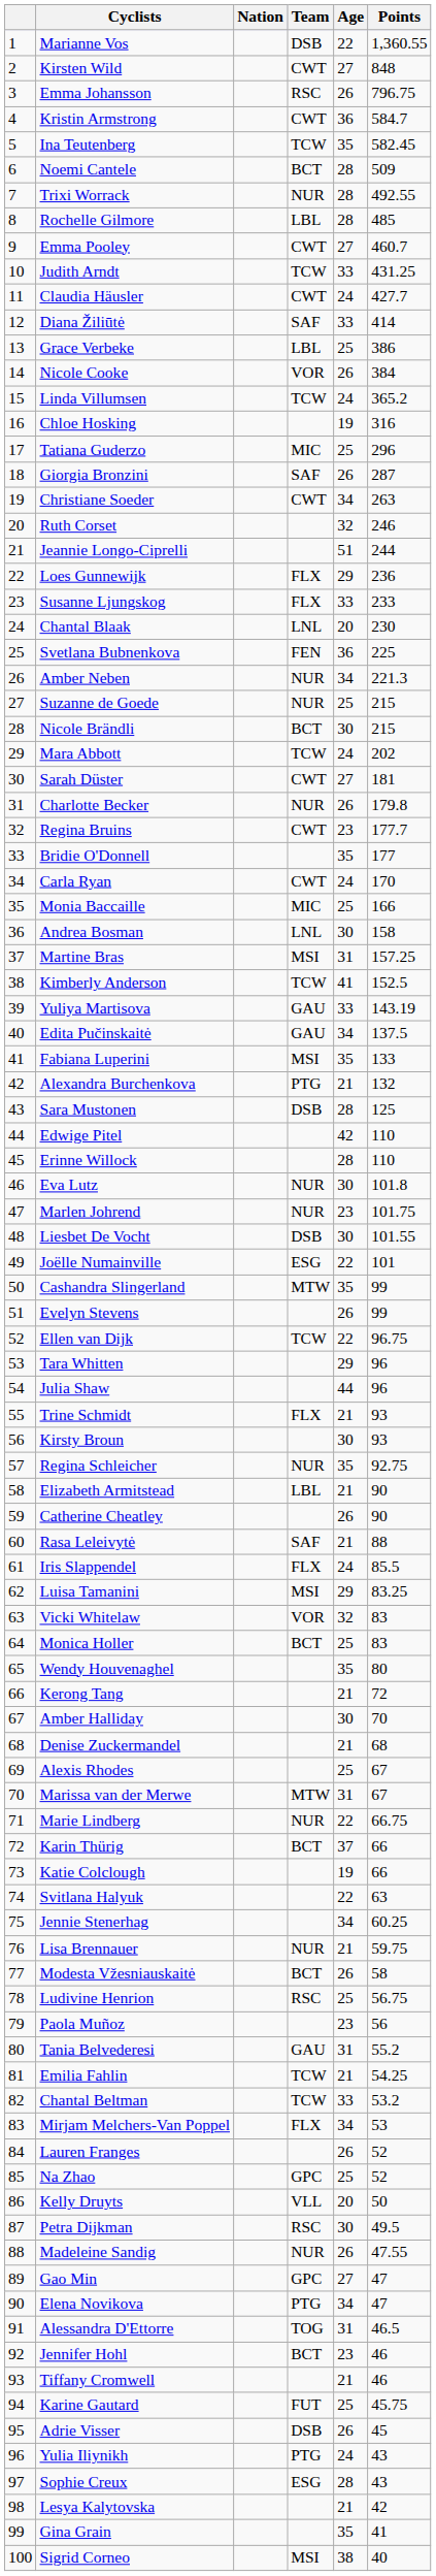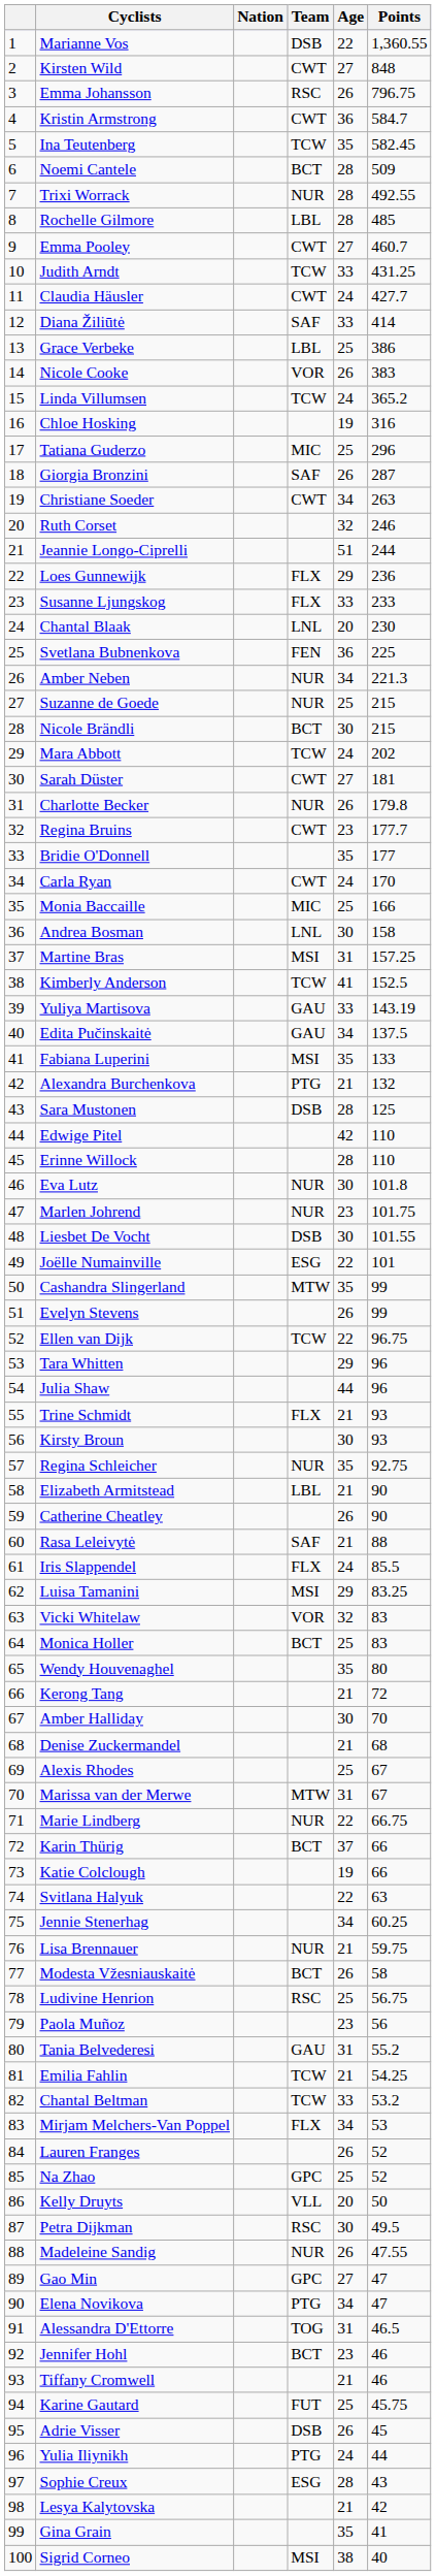Nicole Cooke | Points: 384 -> 383
Yulia Iliynikh | Points: 43 -> 44
